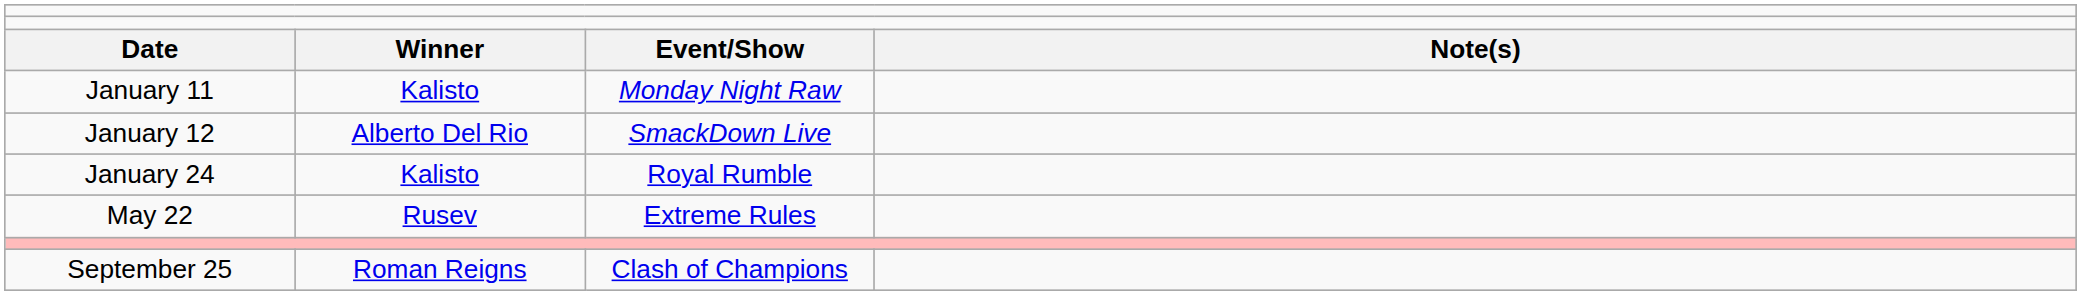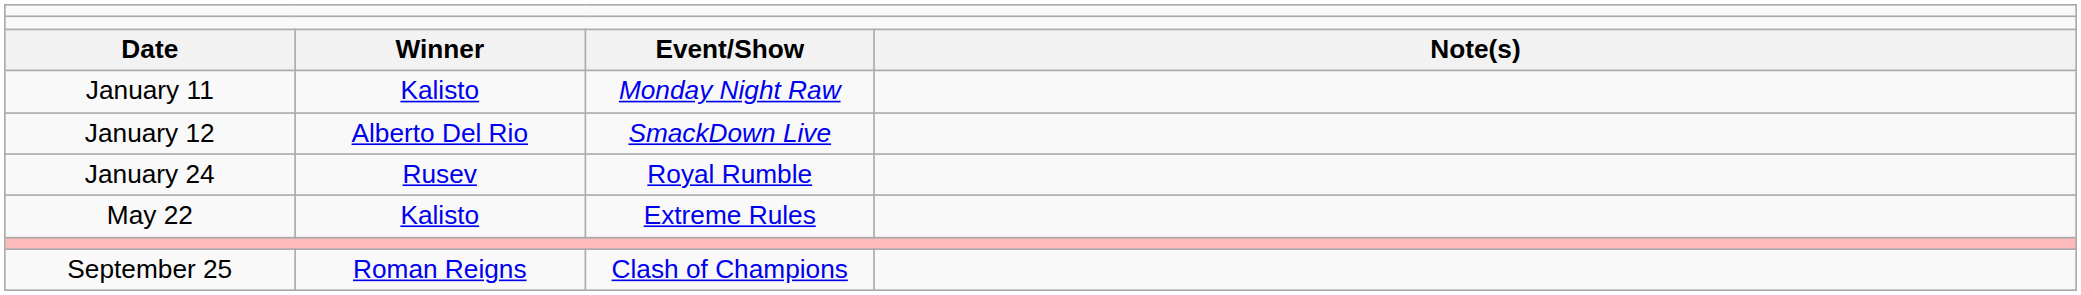January 24 | column 2: Kalisto -> Rusev
May 22 | column 2: Rusev -> Kalisto
